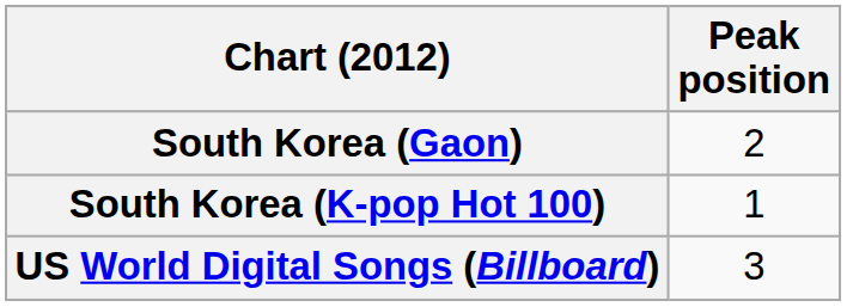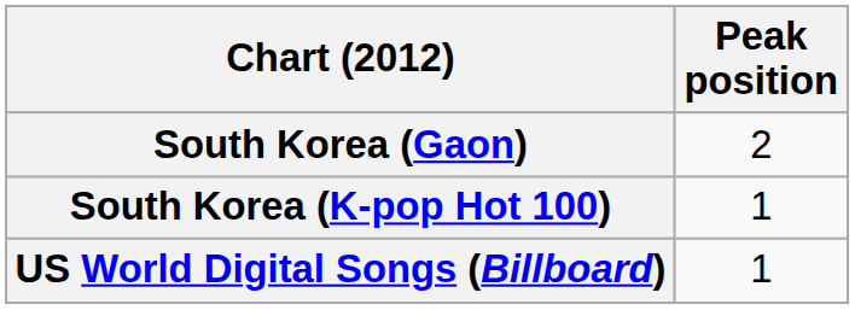US World Digital Songs (Billboard) | Peak position: 3 -> 1
